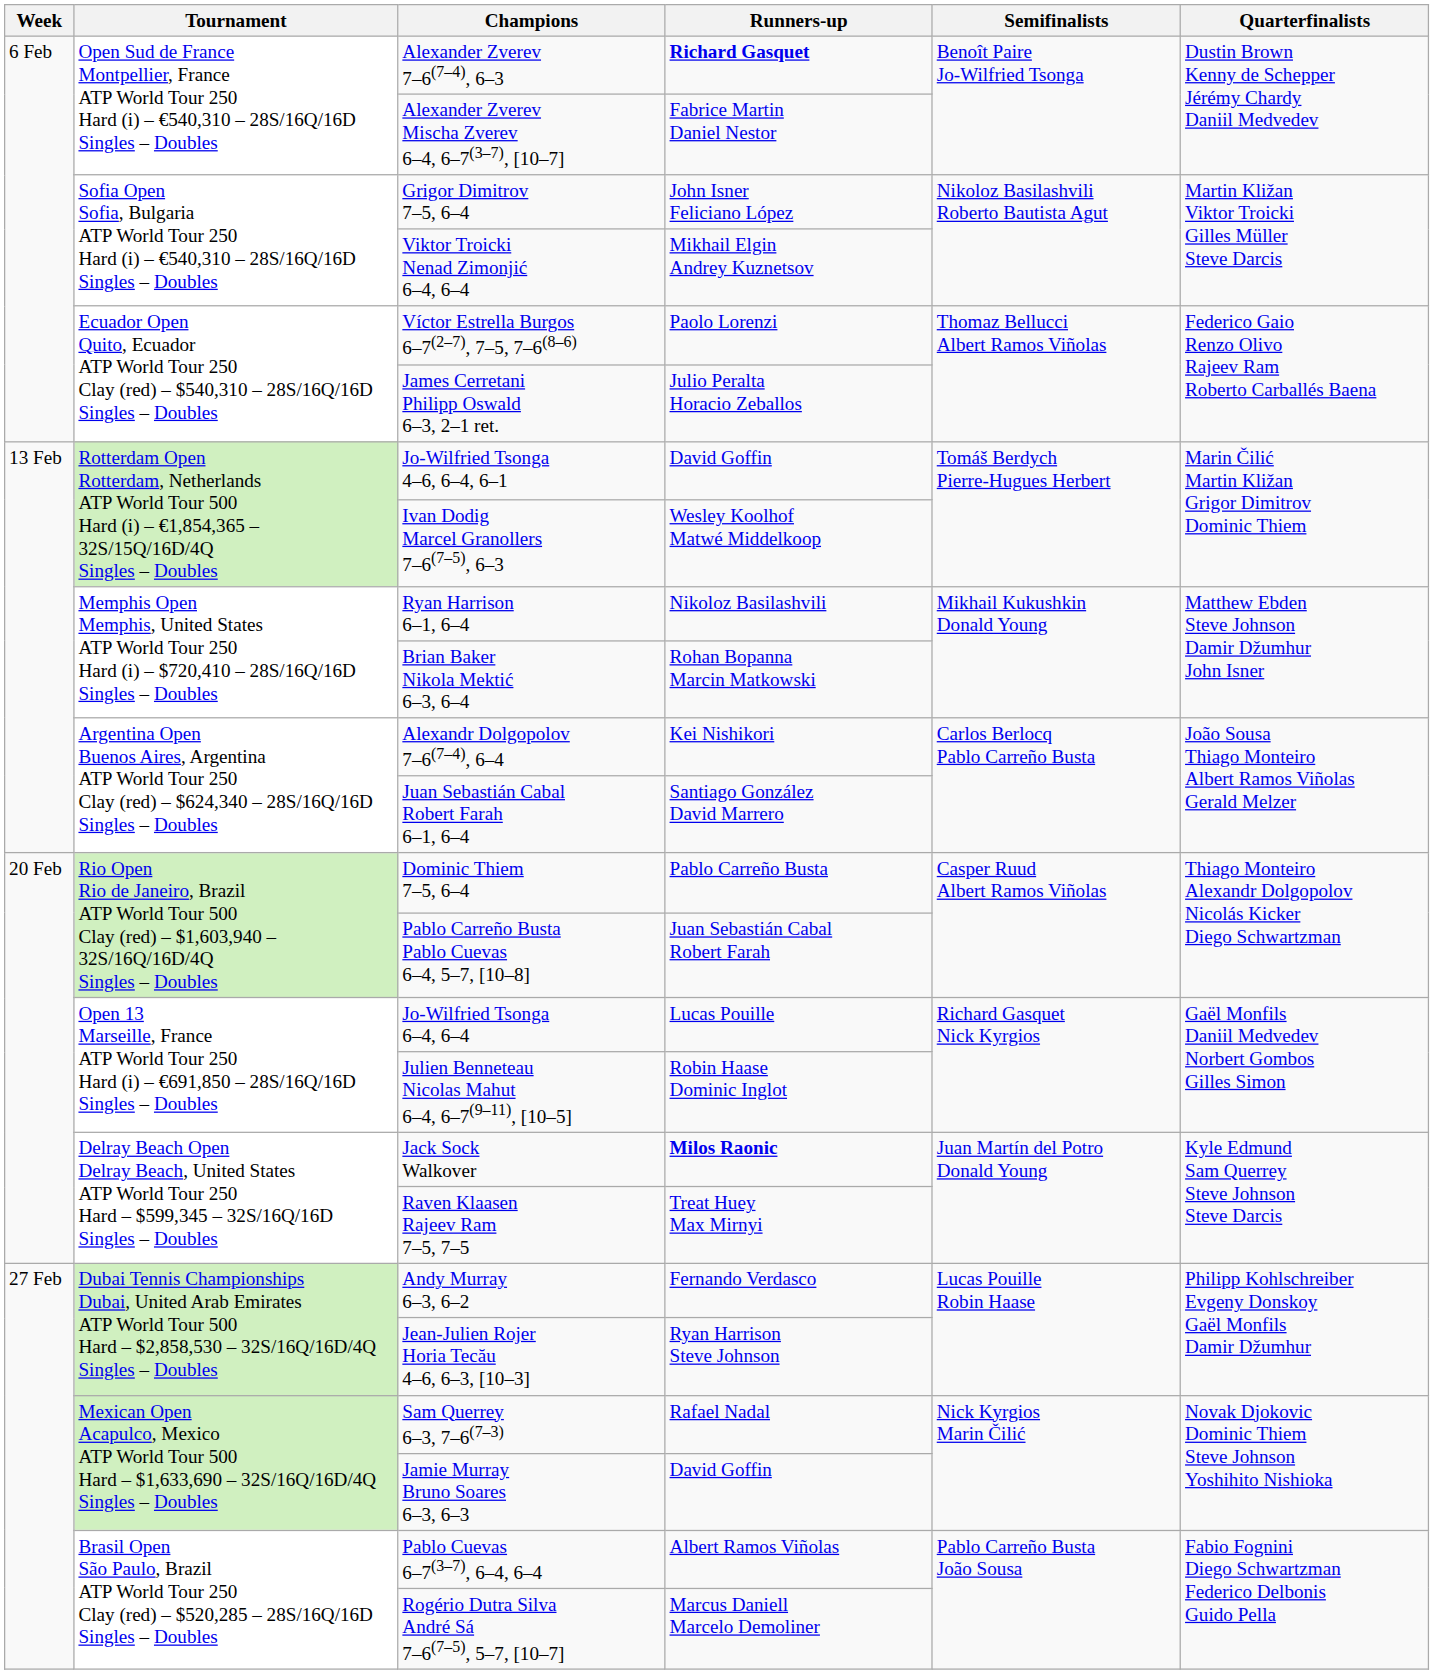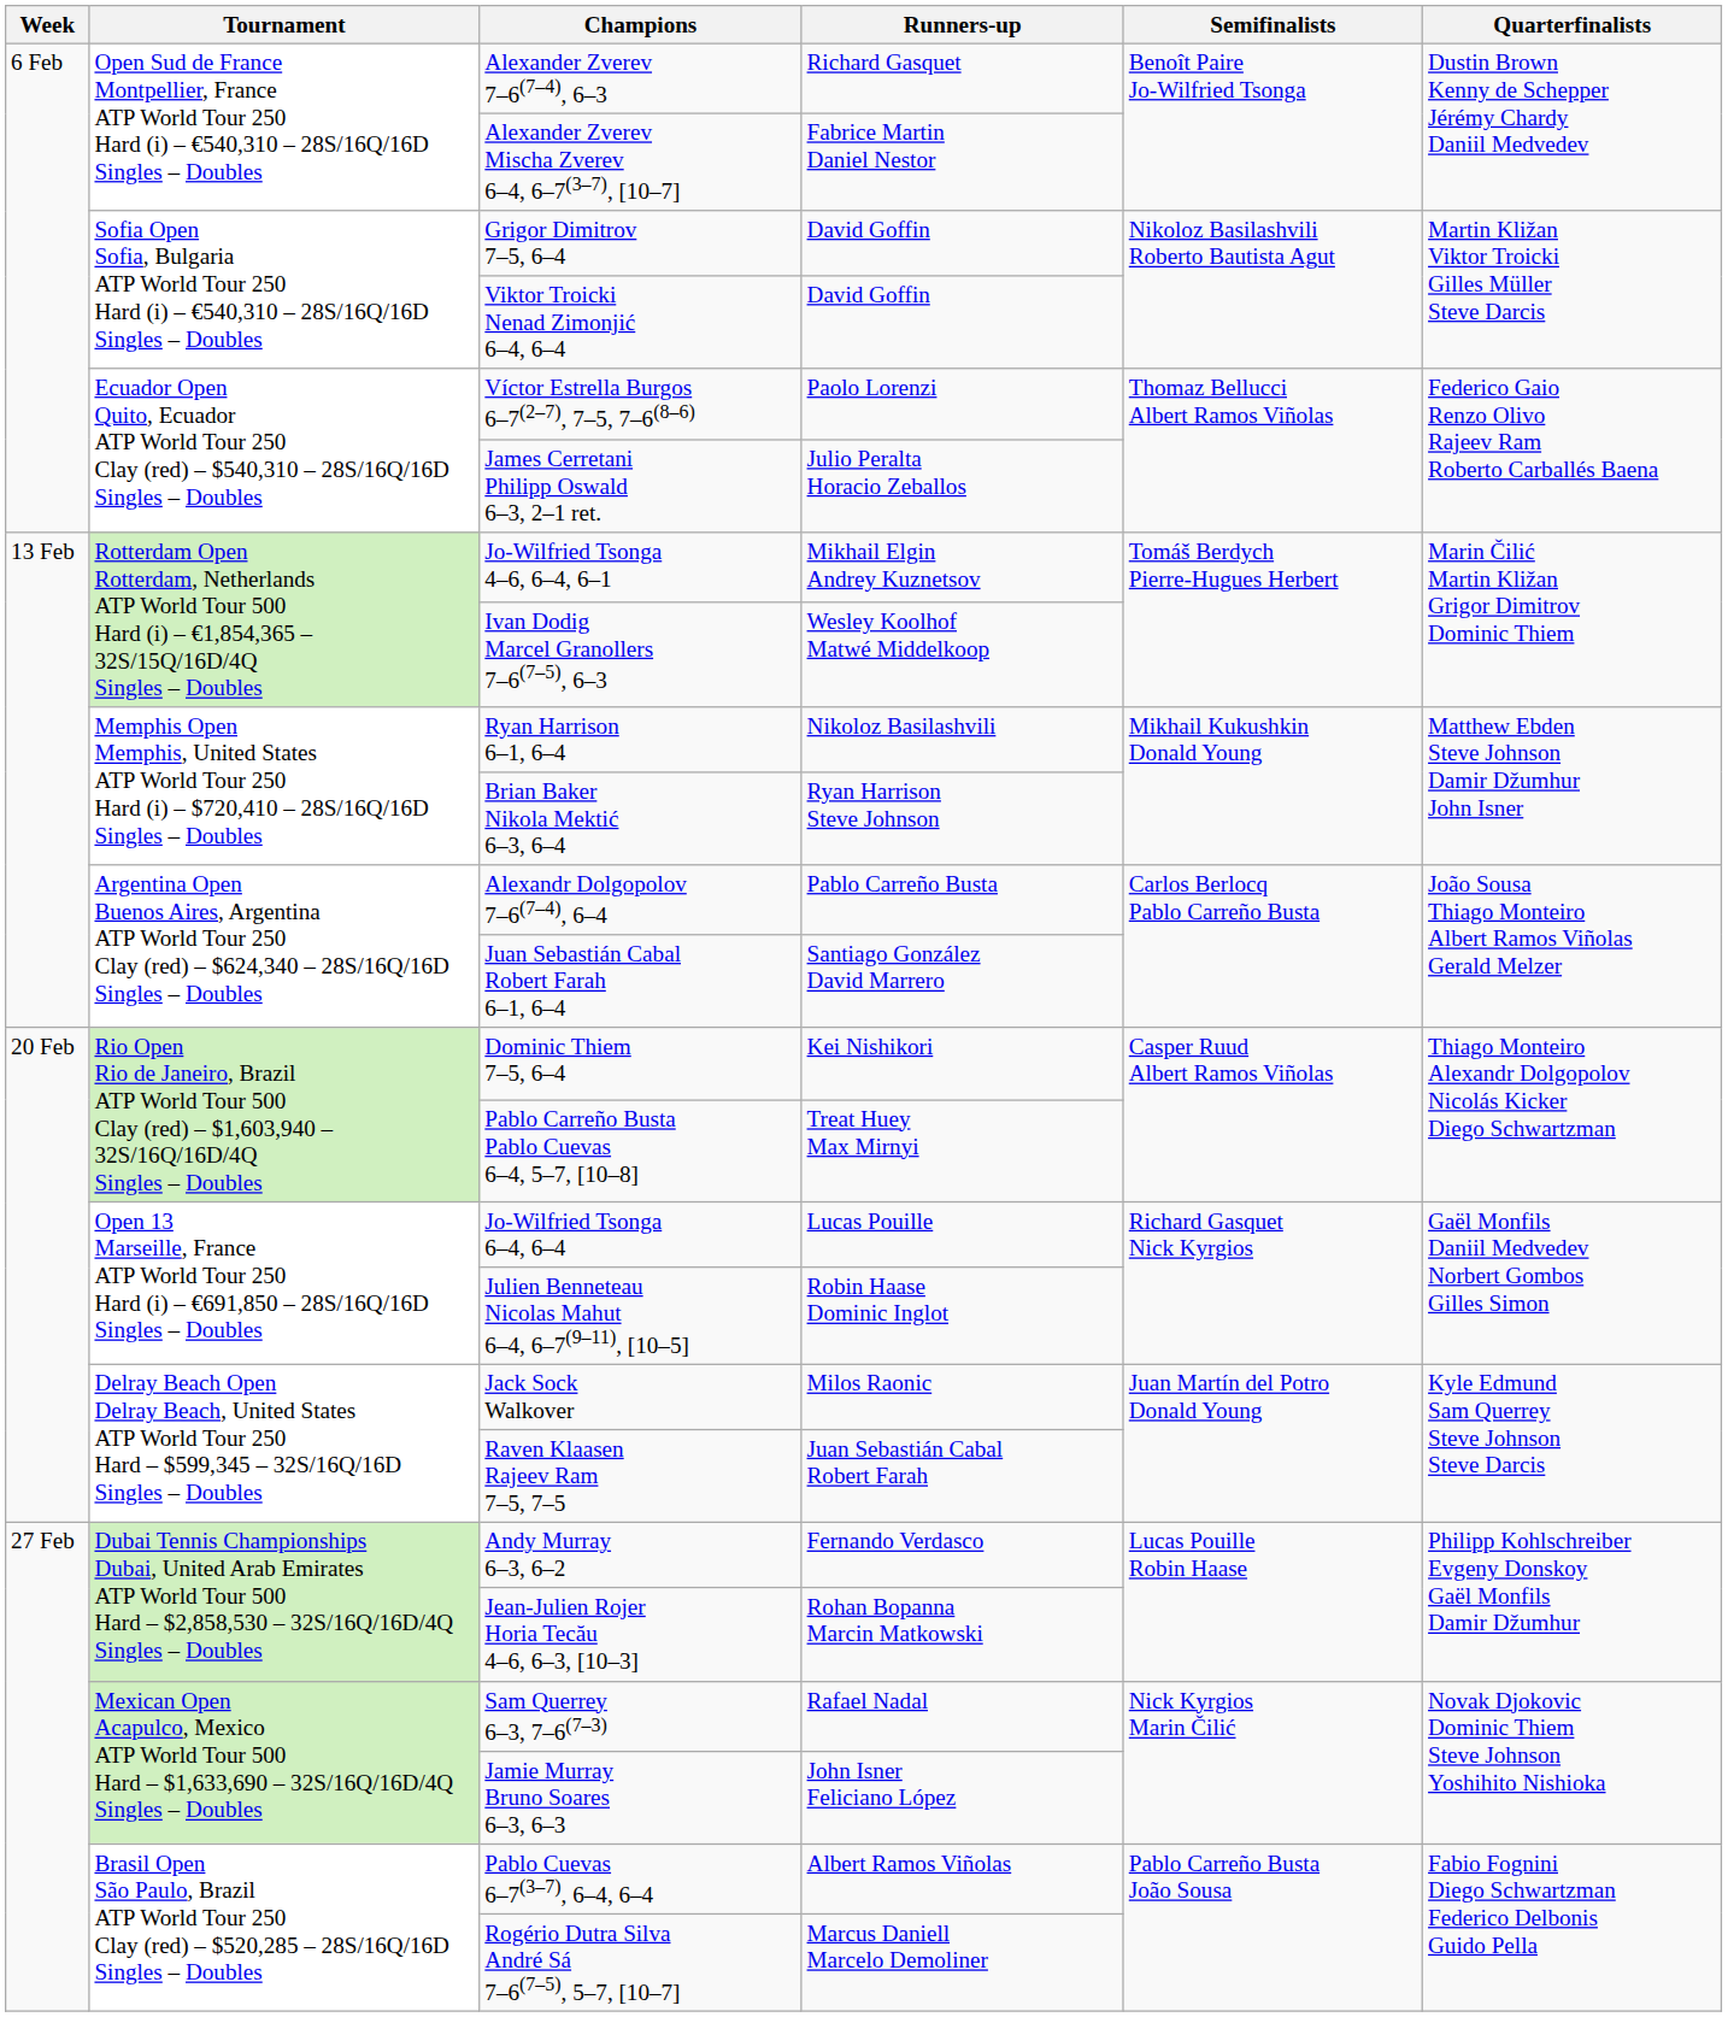Alexander Zverev 7–6(7–4), 6–3 | Runners-up: bold -> normal
Grigor Dimitrov 7–5, 6–4 | Runners-up: John Isner Feliciano López -> David Goffin
Viktor Troicki Nenad Zimonjić 6–4, 6–4 | Runners-up: Mikhail Elgin Andrey Kuznetsov -> David Goffin
Jo-Wilfried Tsonga 4–6, 6–4, 6–1 | Runners-up: David Goffin -> Mikhail Elgin Andrey Kuznetsov
Brian Baker Nikola Mektić 6–3, 6–4 | Runners-up: Rohan Bopanna Marcin Matkowski -> Ryan Harrison Steve Johnson
Alexandr Dolgopolov 7–6(7–4), 6–4 | Runners-up: Kei Nishikori -> Pablo Carreño Busta
Dominic Thiem 7–5, 6–4 | Runners-up: Pablo Carreño Busta -> Kei Nishikori
Pablo Carreño Busta Pablo Cuevas 6–4, 5–7, [10–8] | Runners-up: Juan Sebastián Cabal Robert Farah -> Treat Huey Max Mirnyi
Jack Sock Walkover | Runners-up: bold -> normal
Raven Klaasen Rajeev Ram 7–5, 7–5 | Runners-up: Treat Huey Max Mirnyi -> Juan Sebastián Cabal Robert Farah
Jean-Julien Rojer Horia Tecău 4–6, 6–3, [10–3] | Runners-up: Ryan Harrison Steve Johnson -> Rohan Bopanna Marcin Matkowski
Jamie Murray Bruno Soares 6–3, 6–3 | Runners-up: David Goffin -> John Isner Feliciano López
